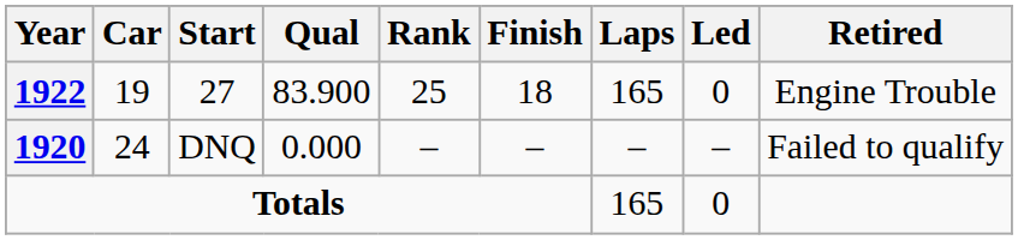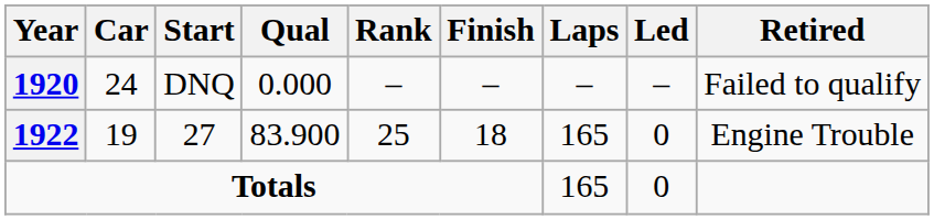rows swapped: DNQ <-> 27
